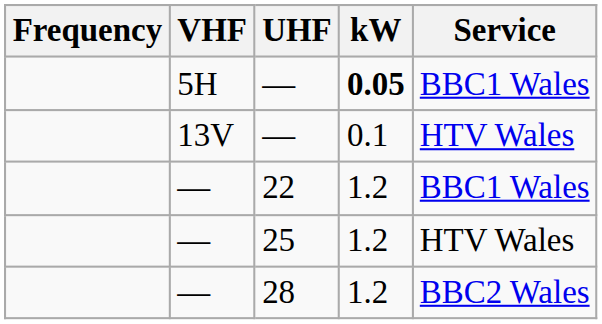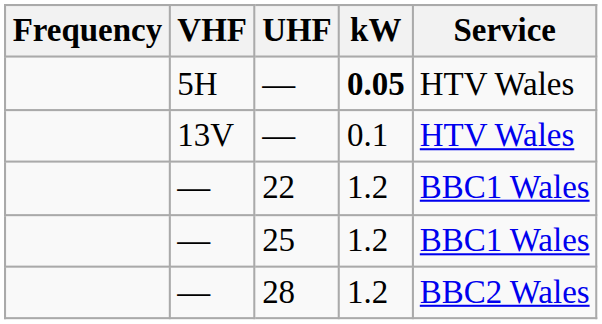5H / — | Service: BBC1 Wales -> HTV Wales
25 | Service: HTV Wales -> BBC1 Wales
